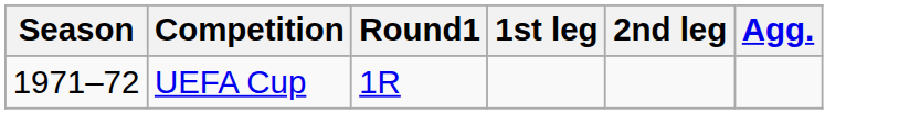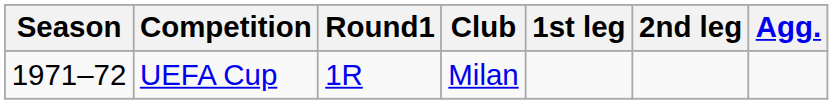+ column: Club | Milan
